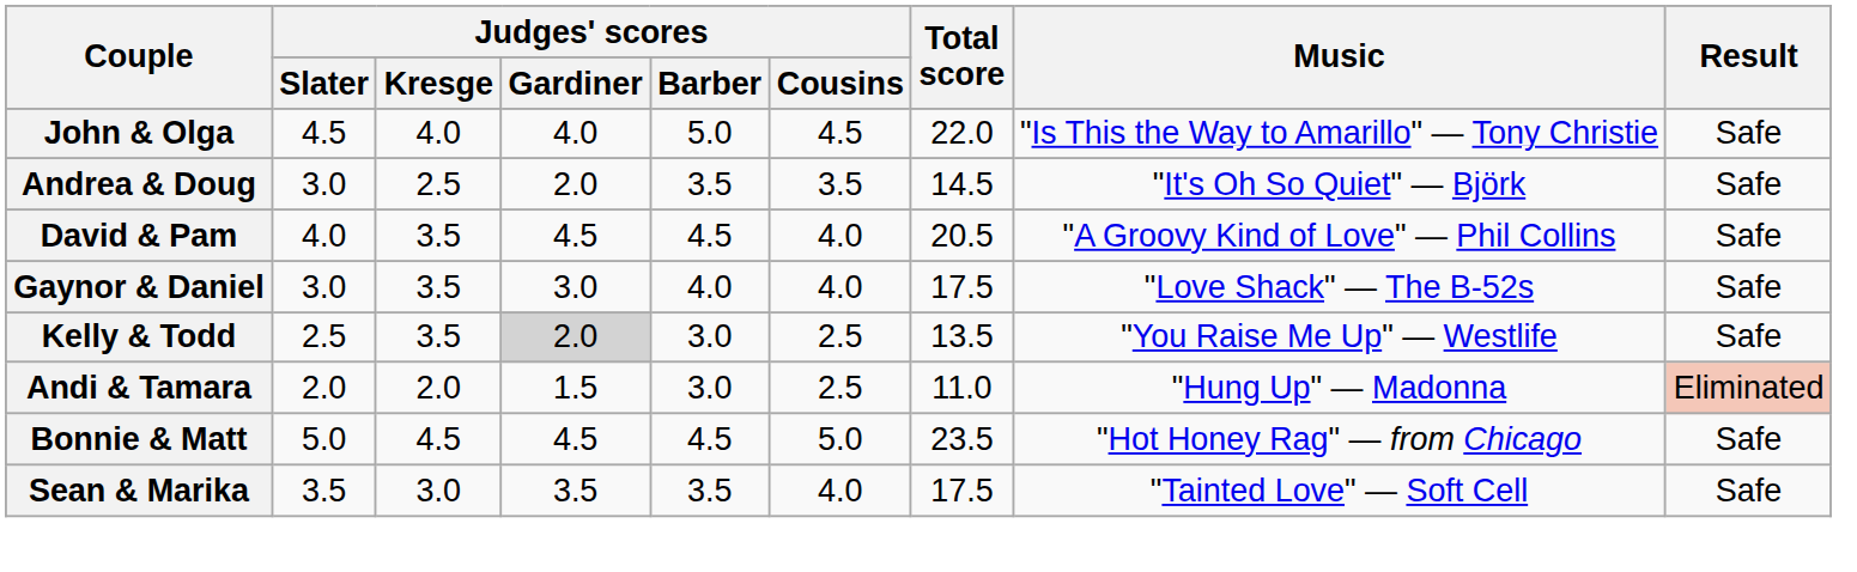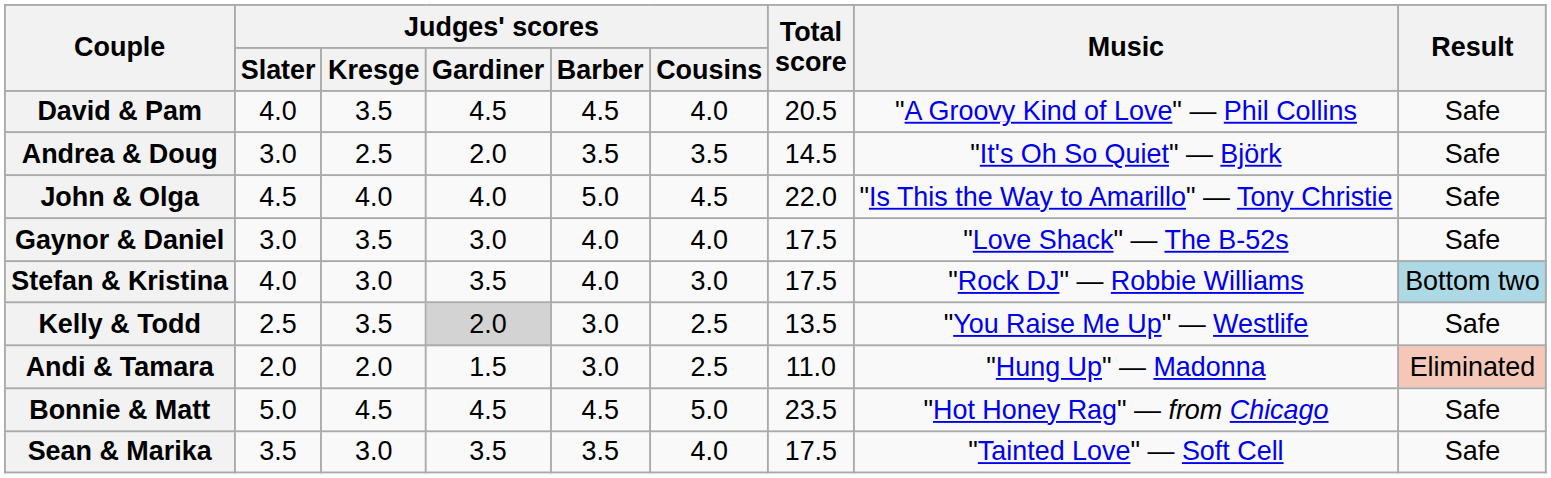rows swapped: John & Olga <-> David & Pam
+ row: Stefan & Kristina | 4.0 | 3.0 | 3.5 | 4.0 | 3.0 | 17.5 | "Rock DJ" — Robbie Williams | Bottom two
